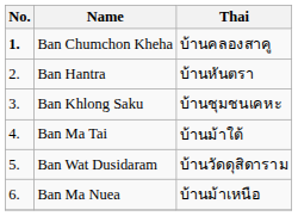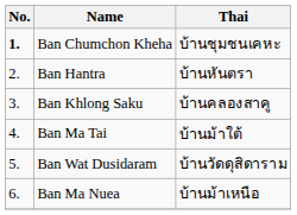Ban Chumchon Kheha | Thai: บ้านคลองสาคู -> บ้านชุมชนเคหะ
Ban Khlong Saku | Thai: บ้านชุมชนเคหะ -> บ้านคลองสาคู
